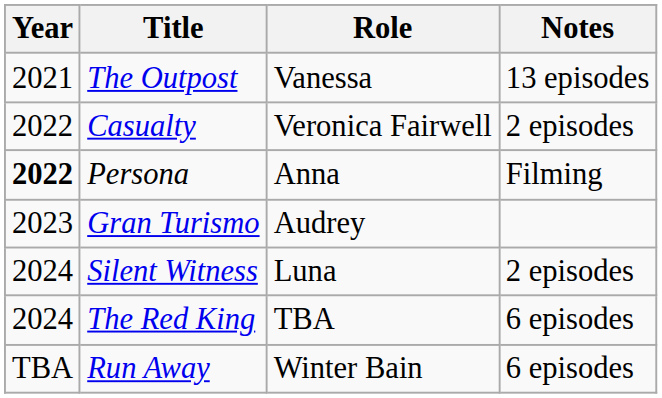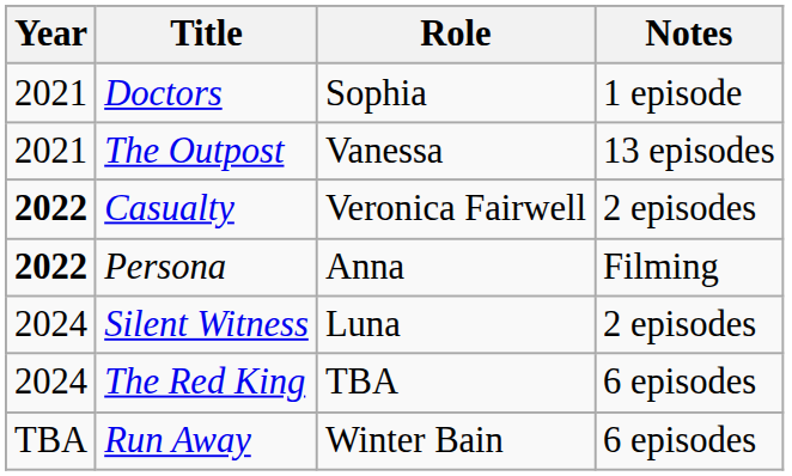+ row: 2021 | Doctors | Sophia | 1 episode
Casualty | Year: normal -> bold
- row: 2023 | Gran Turismo | Audrey
